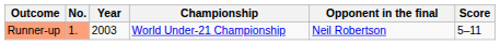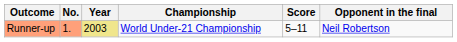columns swapped: Opponent in the final <-> Score
Runner-up | Year: no background -> khaki background
